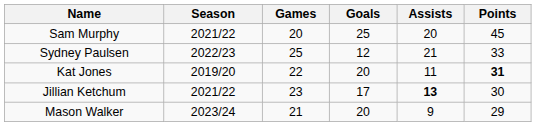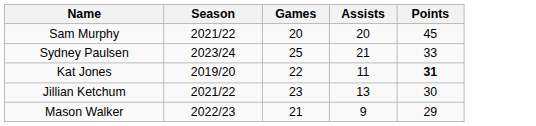- column: Goals | 25 | 12 | 20 | 17 | 20
Sydney Paulsen | Season: 2022/23 -> 2023/24
Jillian Ketchum | Assists: bold -> normal
Mason Walker | Season: 2023/24 -> 2022/23
